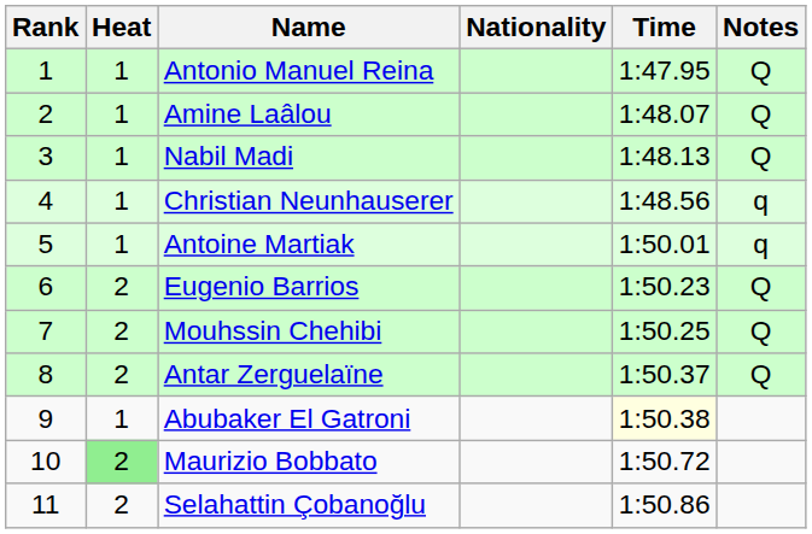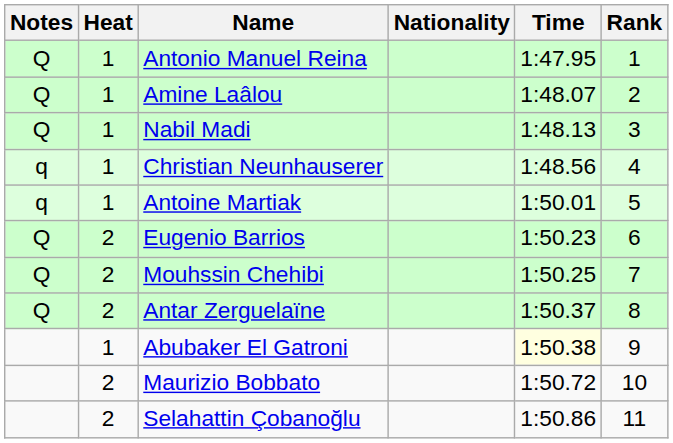columns swapped: Rank <-> Notes
Maurizio Bobbato | Heat: lightgreen background -> no background
